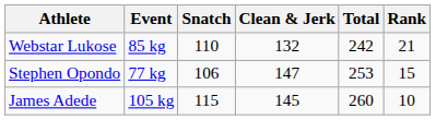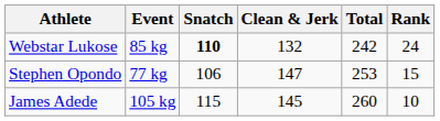Webstar Lukose | Snatch: normal -> bold
Webstar Lukose | Rank: 21 -> 24
